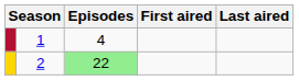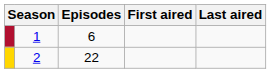1 | Episodes: 4 -> 6
2 | Episodes: lightgreen background -> no background
